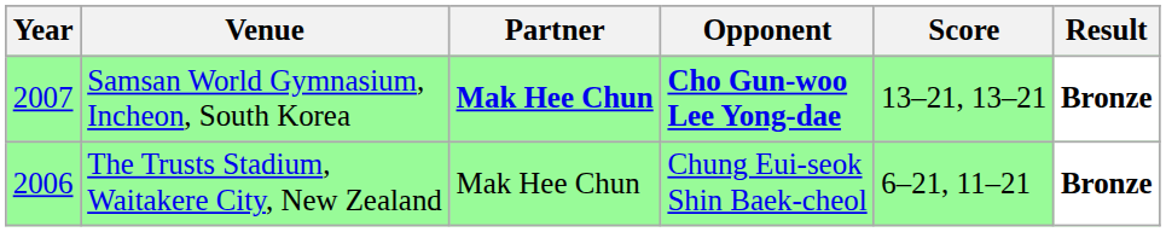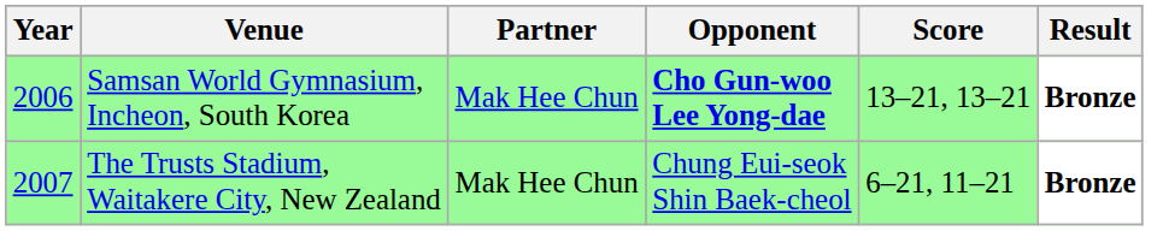Samsan World Gymnasium, Incheon, South Korea | Year: 2007 -> 2006
Samsan World Gymnasium, Incheon, South Korea | Partner: bold -> normal
The Trusts Stadium, Waitakere City, New Zealand | Year: 2006 -> 2007
